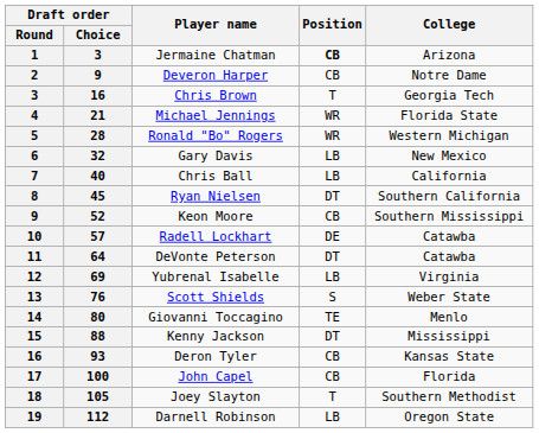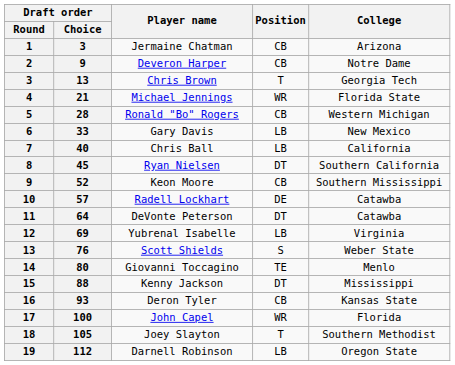Jermaine Chatman | Position: bold -> normal
Chris Brown | Draft order / Choice: 16 -> 13
Ronald "Bo" Rogers | Position: WR -> CB
Gary Davis | Draft order / Choice: 32 -> 33
John Capel | Position: CB -> WR
